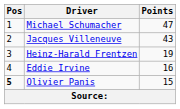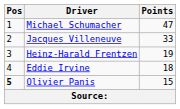Jacques Villeneuve | Points: 43 -> 33
Eddie Irvine | Points: 16 -> 18
